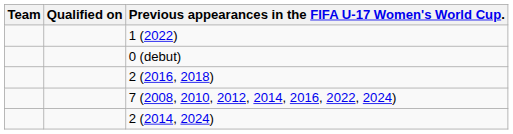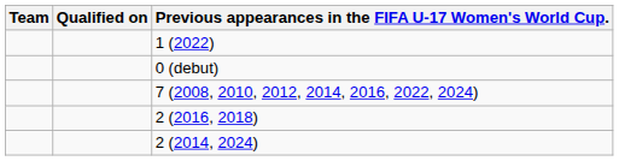rows swapped: 2 (2016, 2018) <-> 7 (2008, 2010, 2012, 2014, 2016, 2022, 2024)
